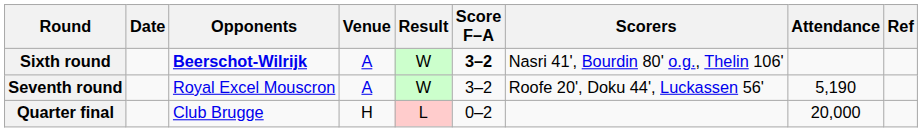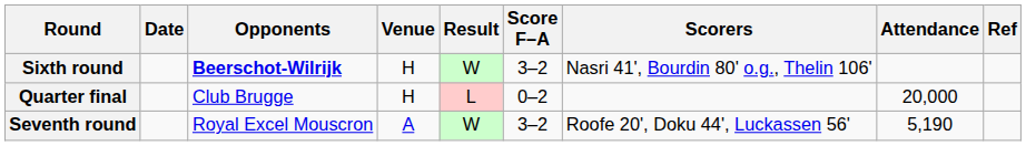Sixth round | Venue: A -> H
Sixth round | Score F–A: bold -> normal
rows swapped: Seventh round <-> Quarter final
